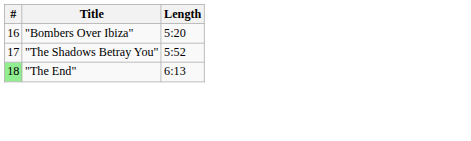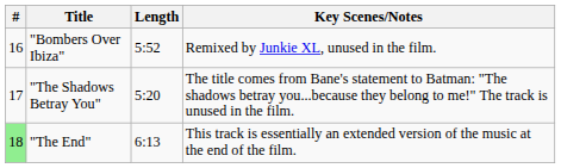+ column: Key Scenes/Notes | Remixed by Junkie XL, unused in the film. | The title comes from Bane's statement to Batman: "The shadows betray you...because they belong to me!" The track is unused in the film. | This track is essentially an extended version of the music at the end of the film.
"Bombers Over Ibiza" | Length: 5:20 -> 5:52
"The Shadows Betray You" | Length: 5:52 -> 5:20
